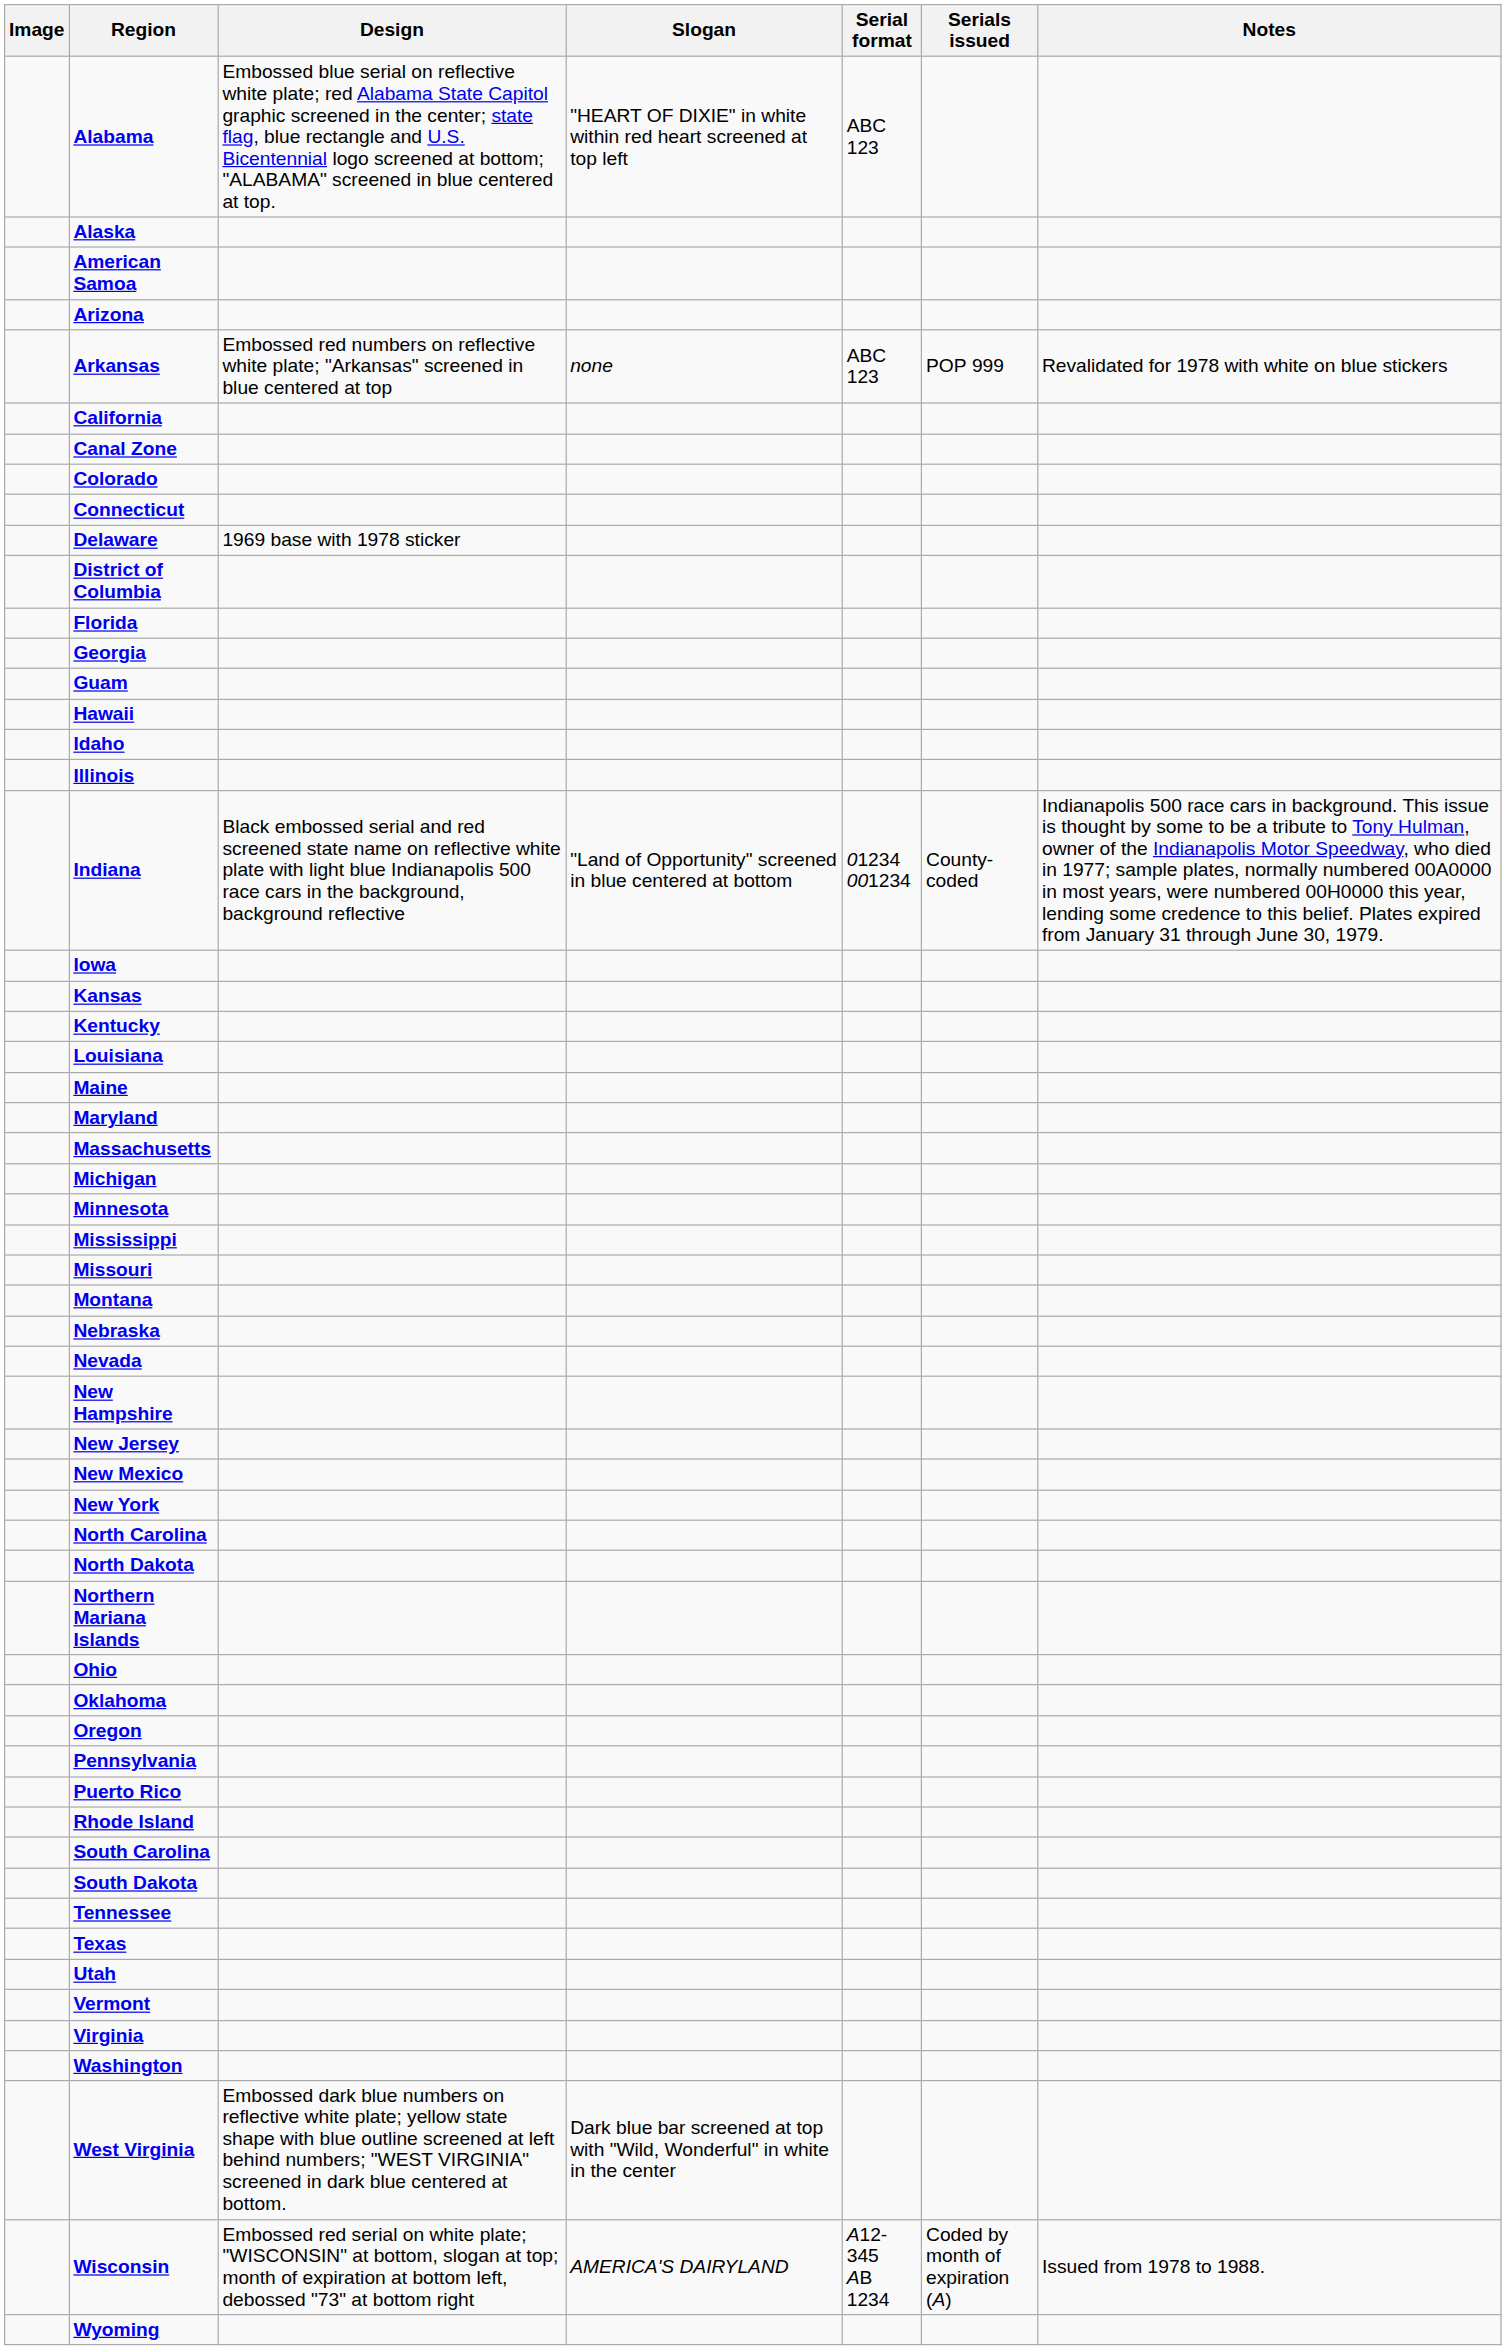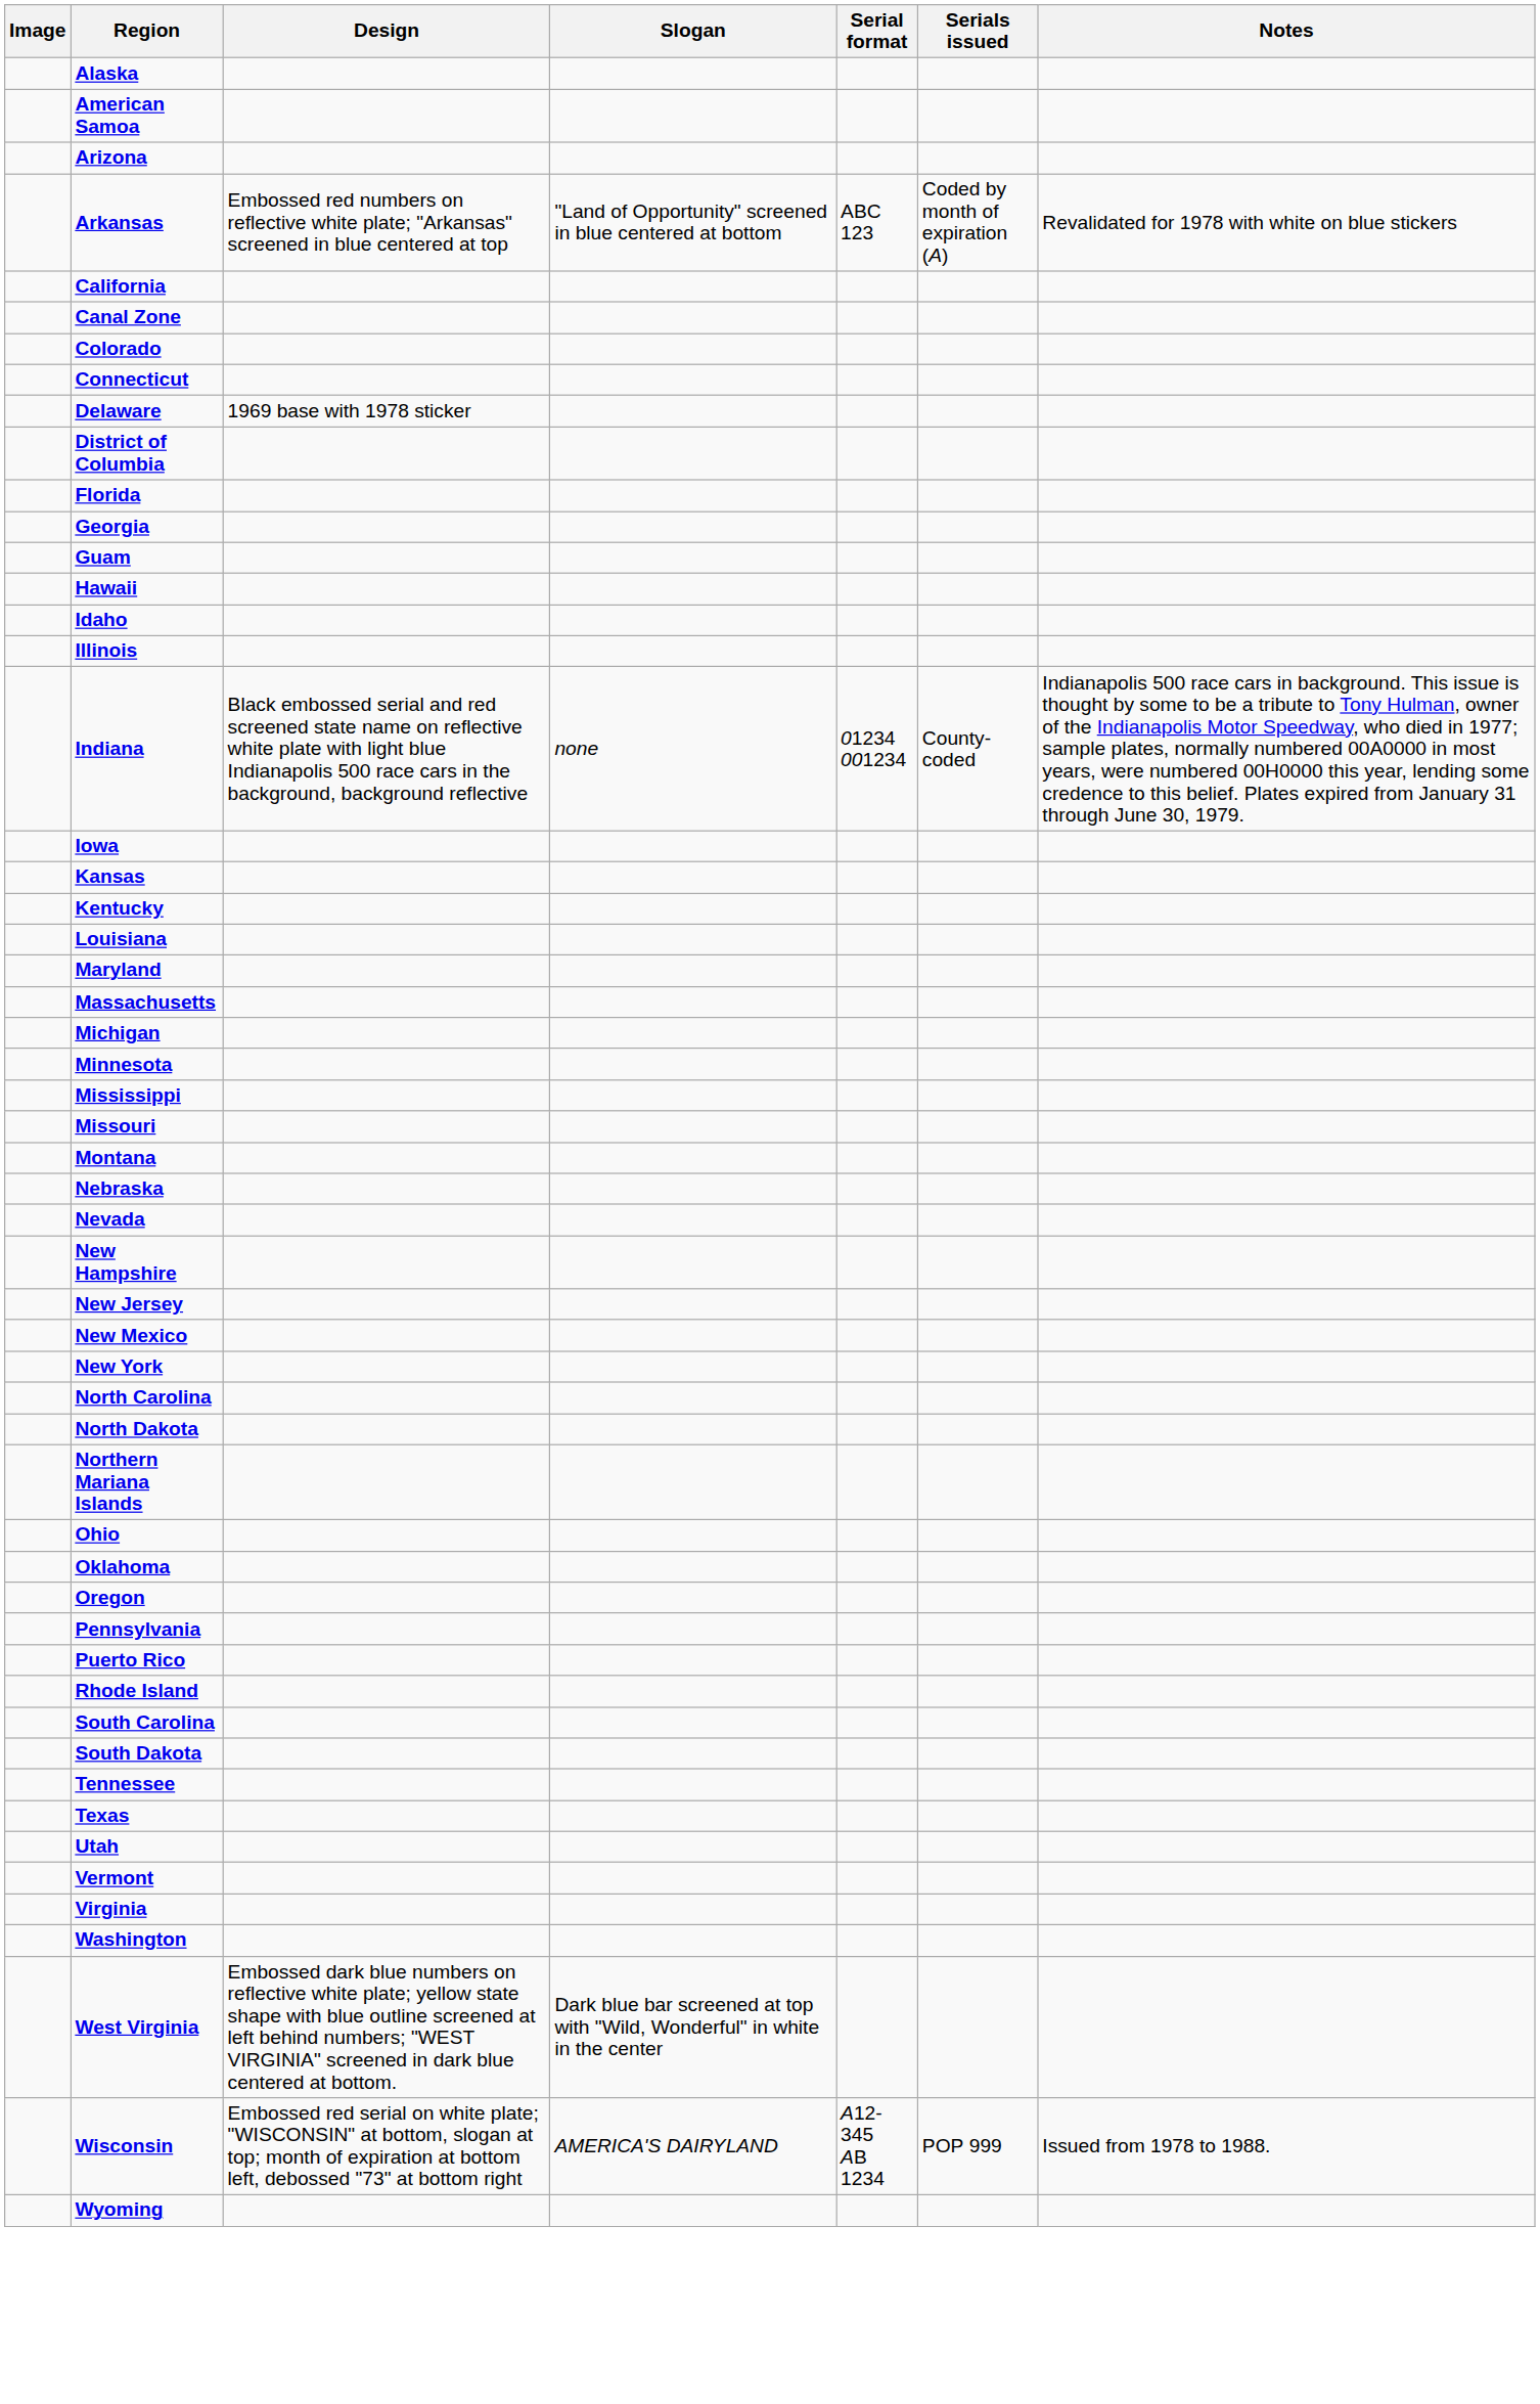- row: Alabama | Embossed blue serial on reflective white plate; red Alabama State Capitol graphic screened in the center; state flag, blue rectangle and U.S. Bicentennial logo screened at bottom; "ALABAMA" screened in blue centered at top. | "HEART OF DIXIE" in white within red heart screened at top left | ABC 123
Arkansas | Slogan: none -> "Land of Opportunity" screened in blue centered at bottom
Arkansas | Serials issued: POP 999 -> Coded by month of expiration (A)
Indiana | Slogan: "Land of Opportunity" screened in blue centered at bottom -> none
- row: Maine
Wisconsin | Serials issued: Coded by month of expiration (A) -> POP 999
